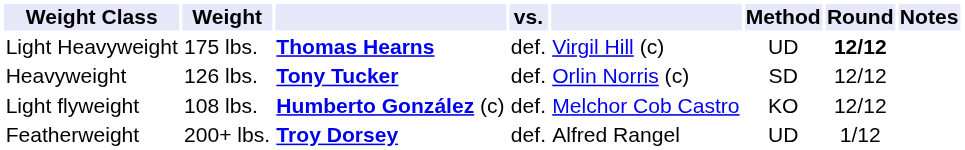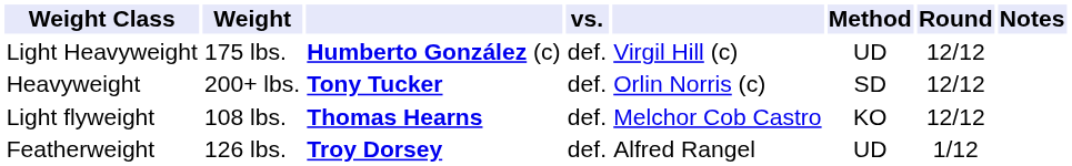Light Heavyweight | column 3: Thomas Hearns -> Humberto González (c)
Light Heavyweight | Round: bold -> normal
Heavyweight | Weight: 126 lbs. -> 200+ lbs.
Light flyweight | column 3: Humberto González (c) -> Thomas Hearns
Featherweight | Weight: 200+ lbs. -> 126 lbs.
